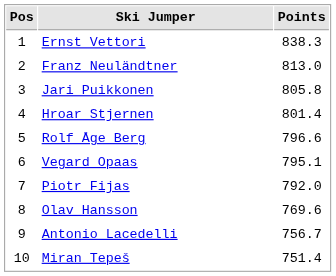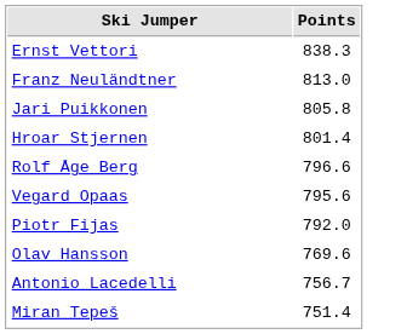- column: Pos | 1 | 2 | 3 | 4 | 5 | 6 | 7 | 8 | 9 | 10
Vegard Opaas | Points: 795.1 -> 795.6
